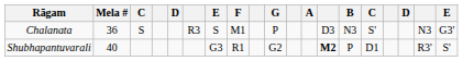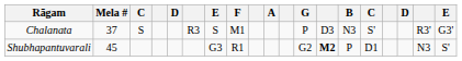columns swapped: G <-> A
Chalanata | Mela #: 36 -> 37
Chalanata | column 18: N3 -> R3'
Shubhapantuvarali | Mela #: 40 -> 45
Shubhapantuvarali | column 18: R3' -> N3
